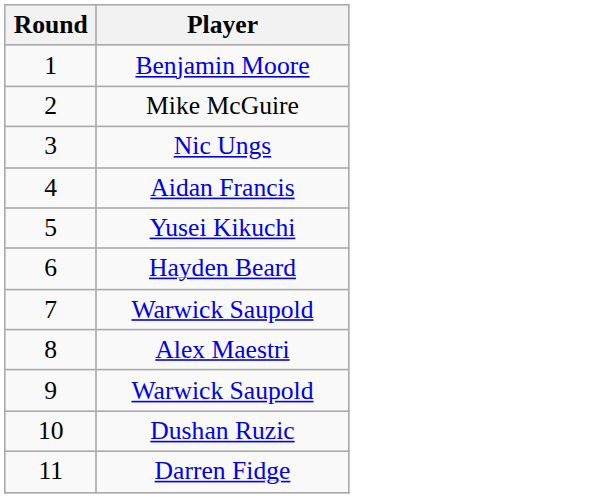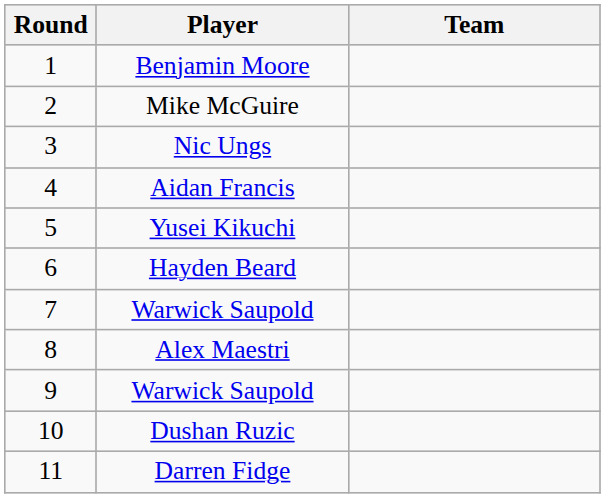+ column: Team
